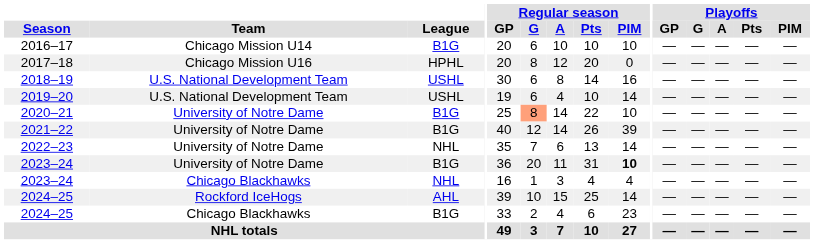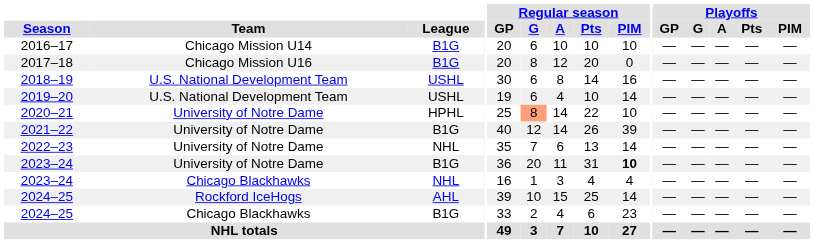2017–18 | League: HPHL -> B1G
2020–21 | League: B1G -> HPHL
